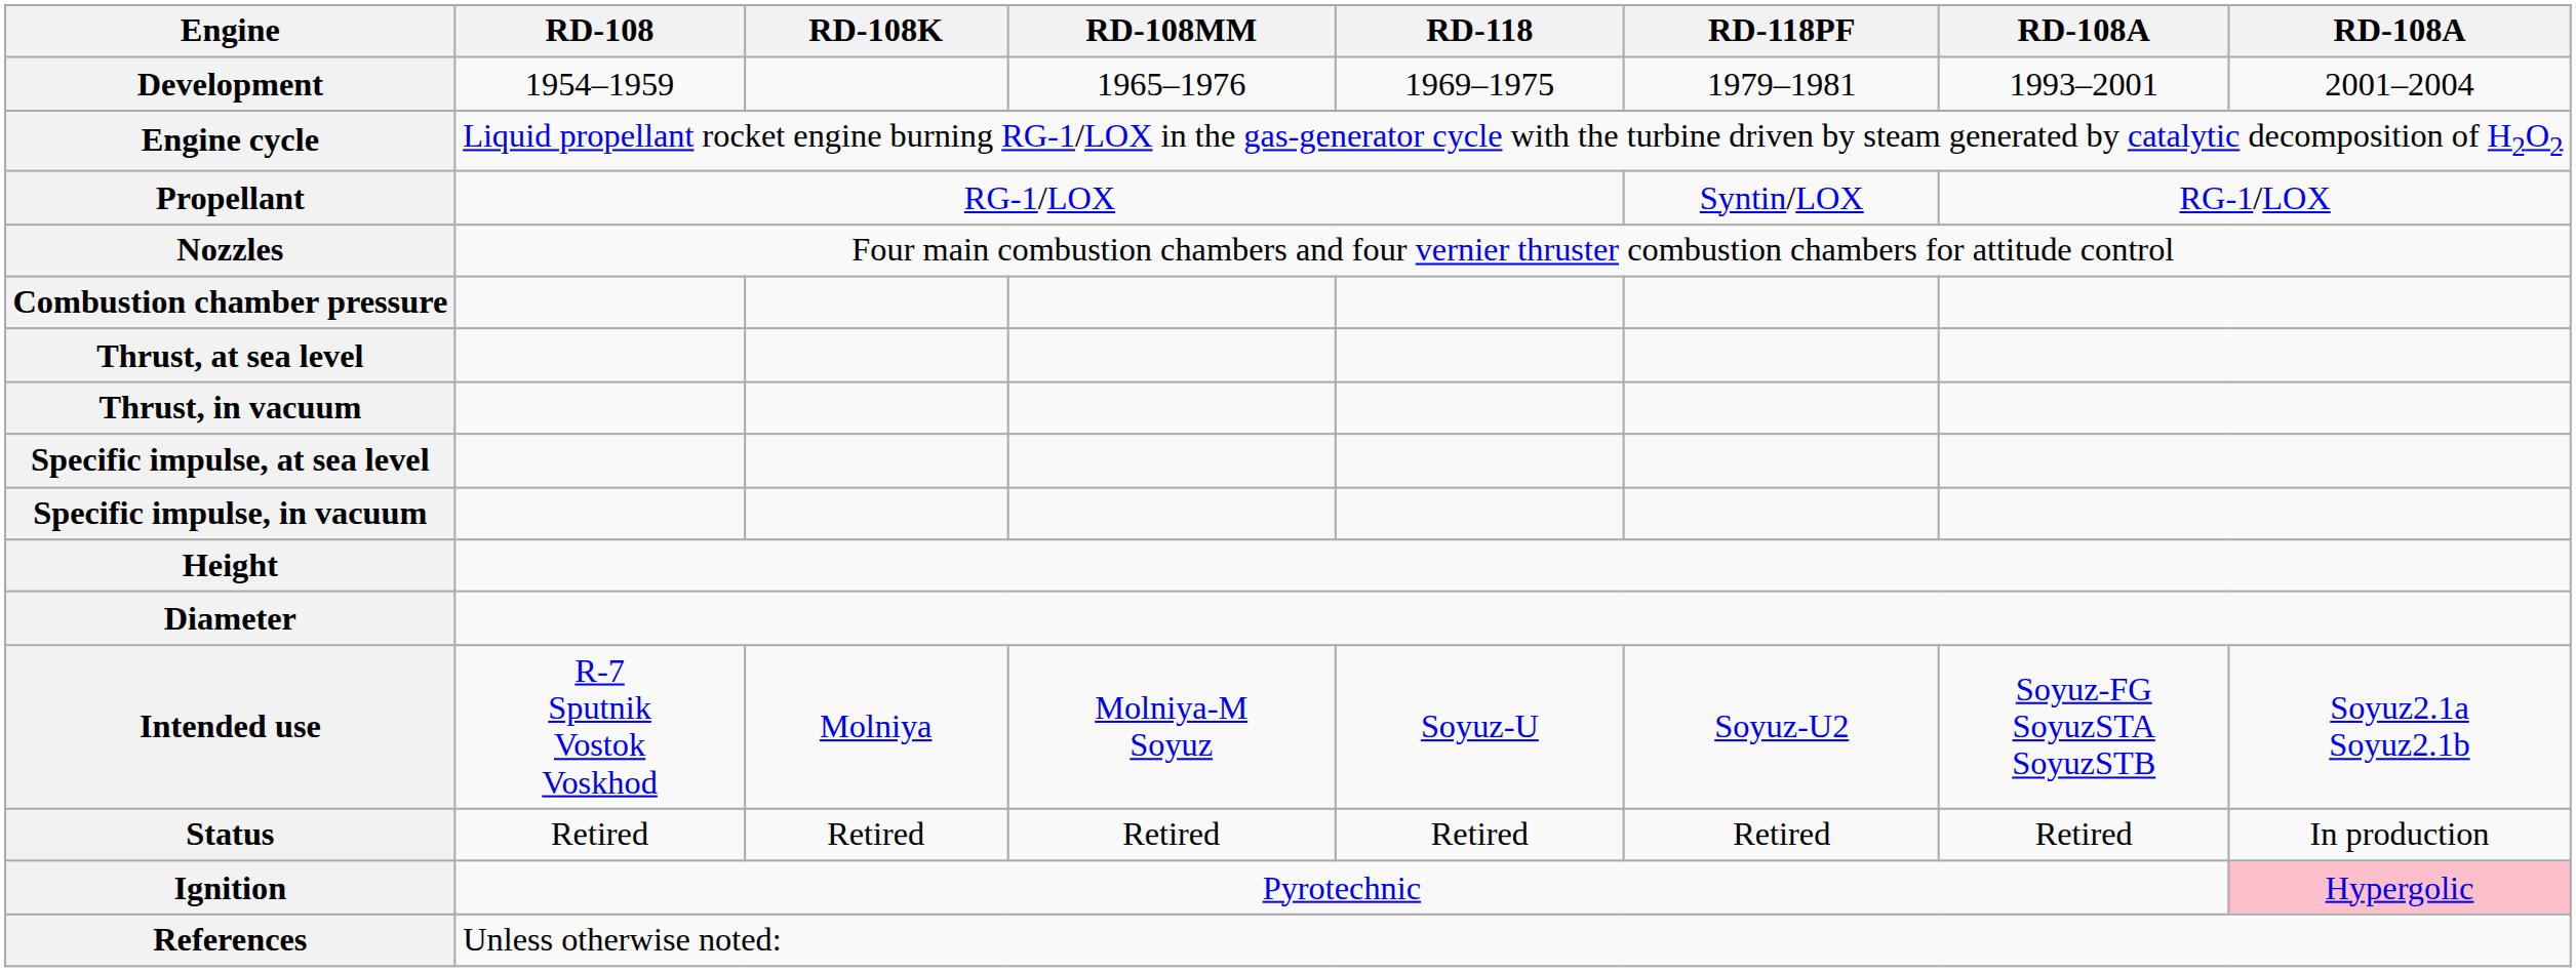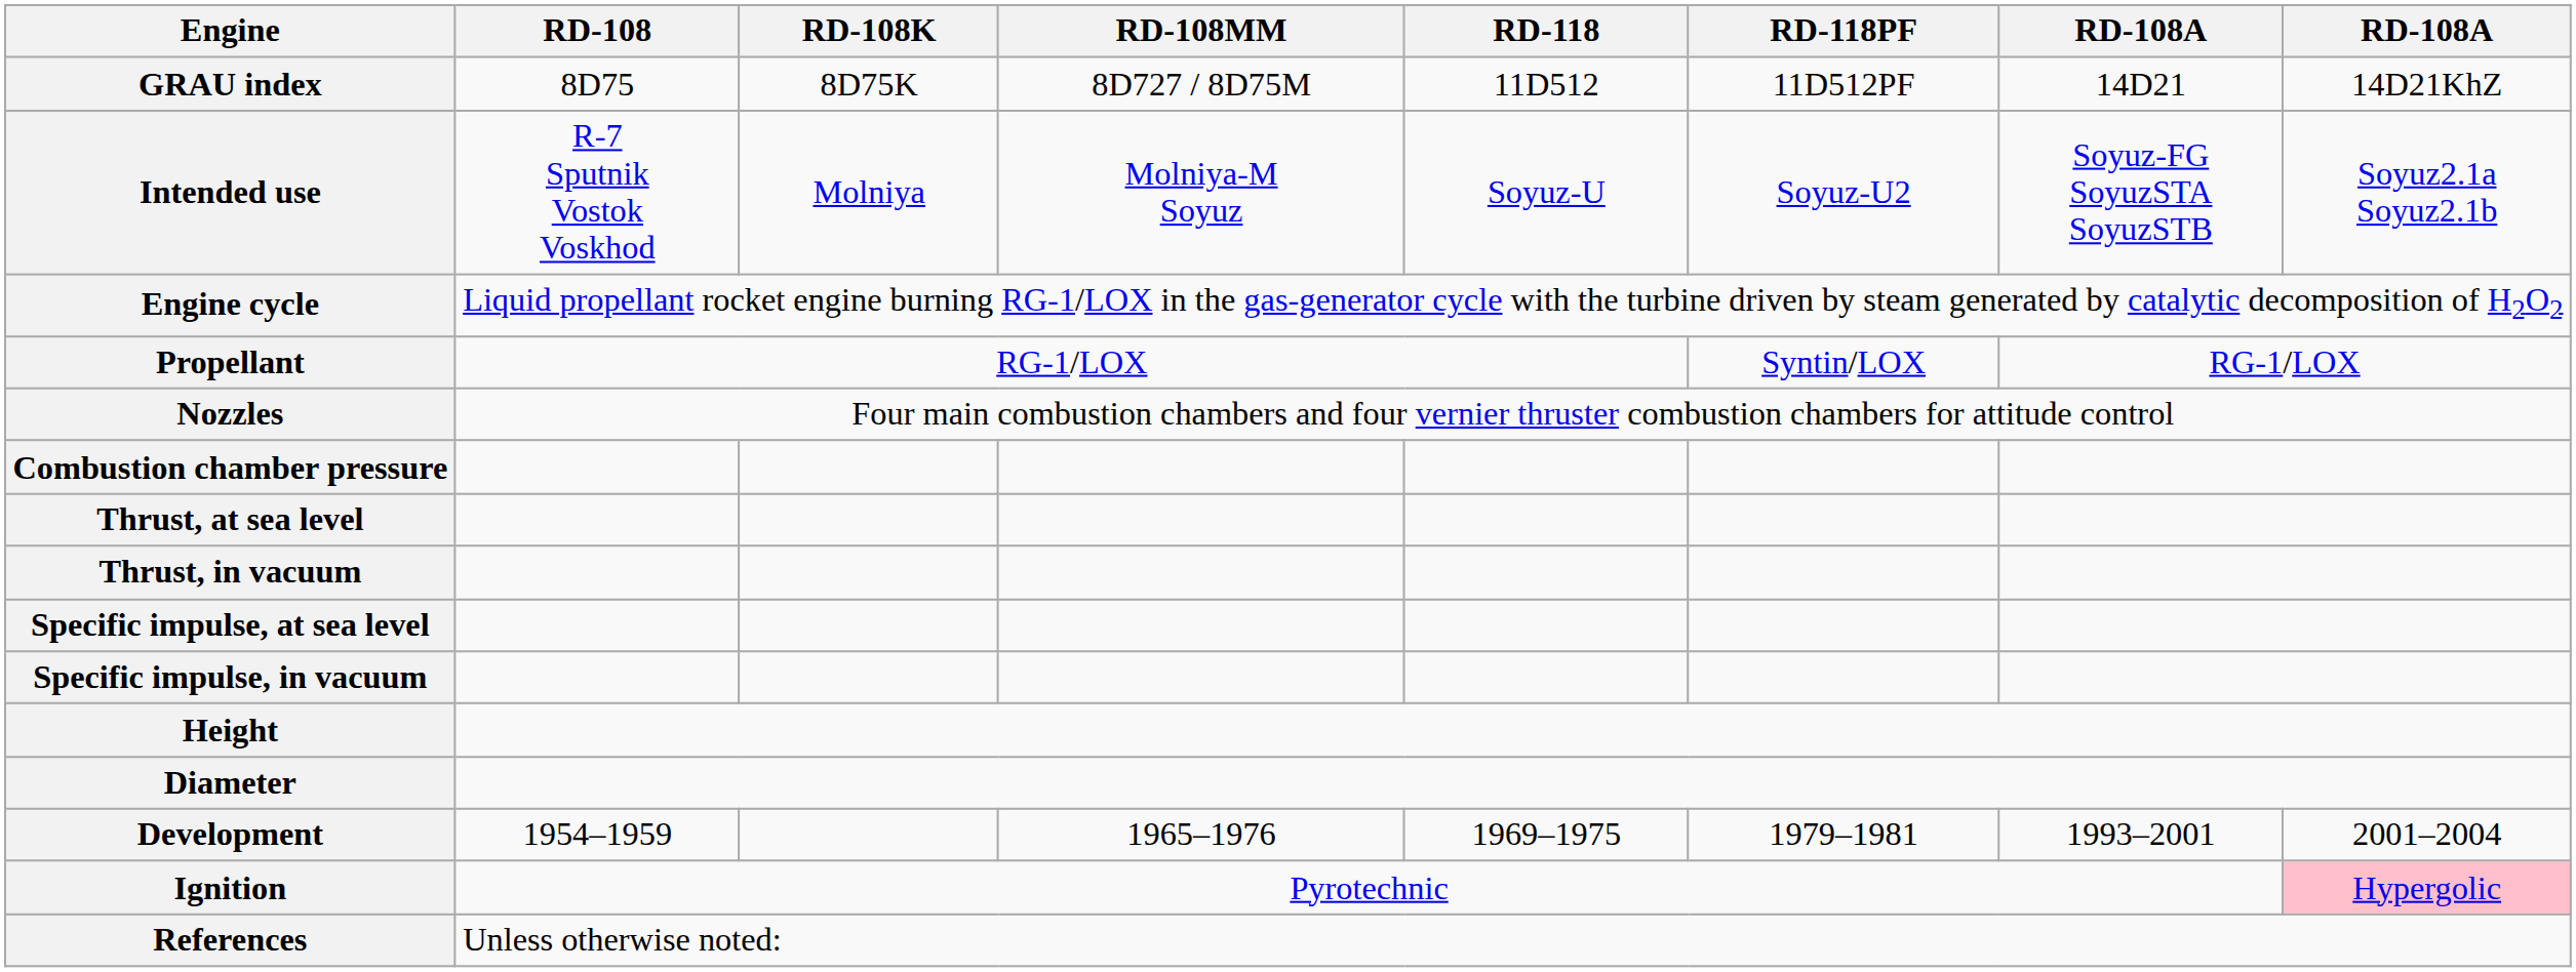+ row: GRAU index | 8D75 | 8D75K | 8D727 / 8D75M | 11D512 | 11D512PF | 14D21 | 14D21KhZ
rows swapped: Development <-> Intended use
- row: Status | Retired | Retired | Retired | Retired | Retired | Retired | In production
